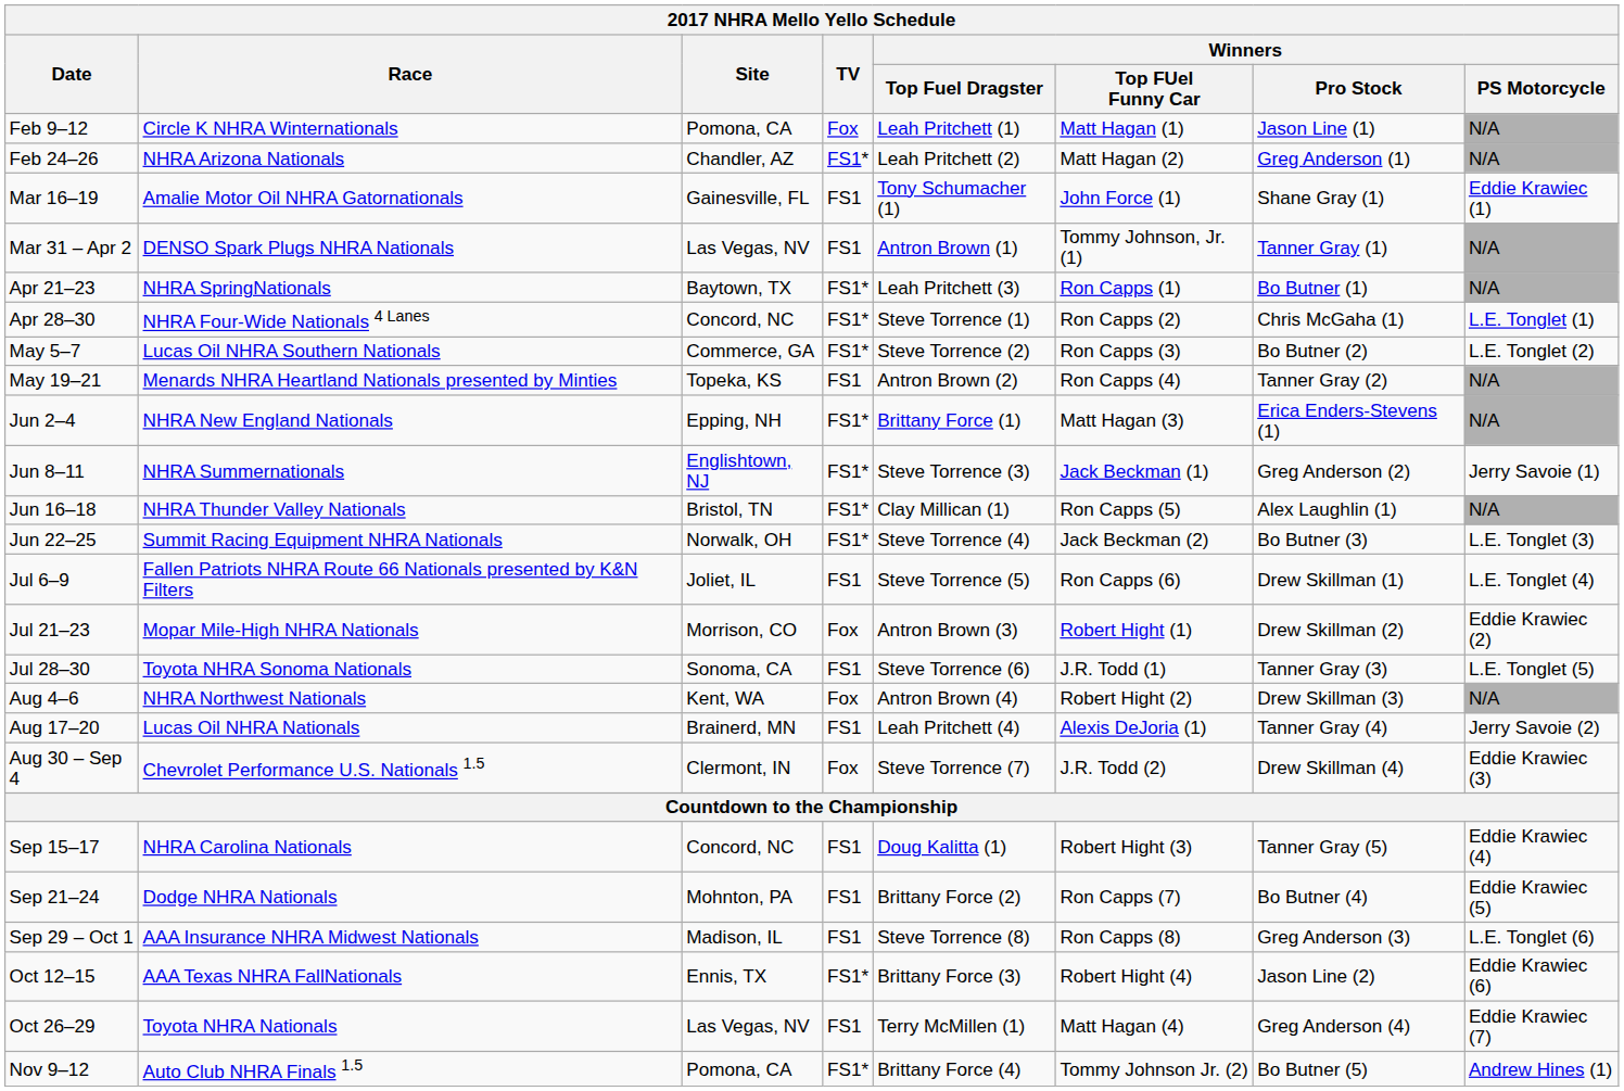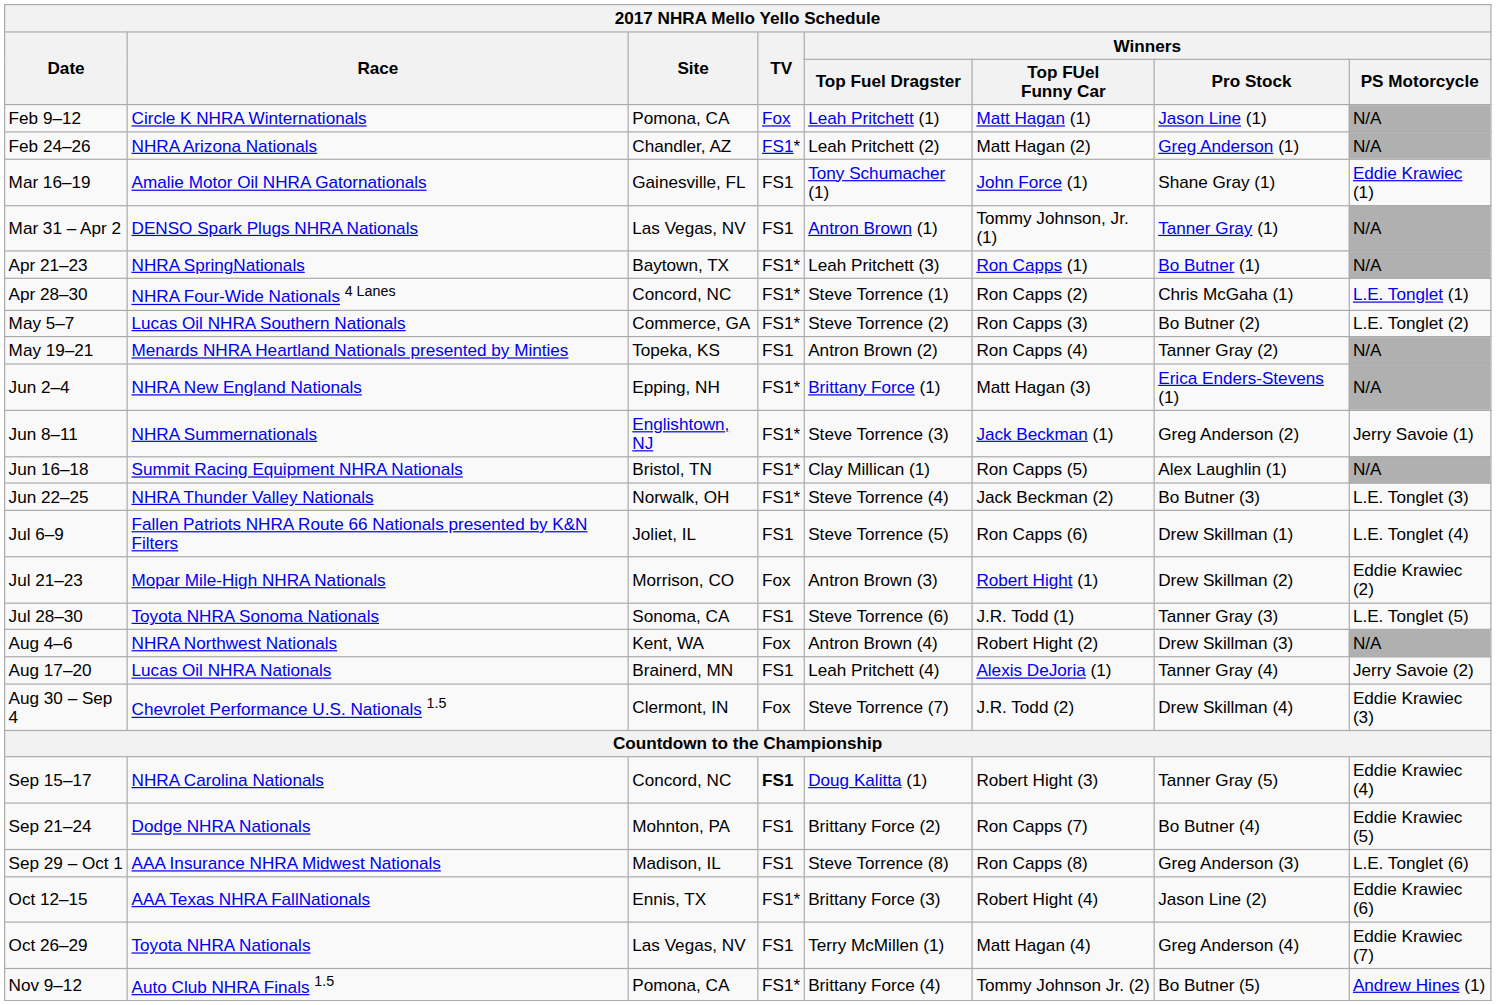Jun 16–18 | Race: NHRA Thunder Valley Nationals -> Summit Racing Equipment NHRA Nationals
Jun 22–25 | Race: Summit Racing Equipment NHRA Nationals -> NHRA Thunder Valley Nationals
Sep 15–17 | TV: normal -> bold
